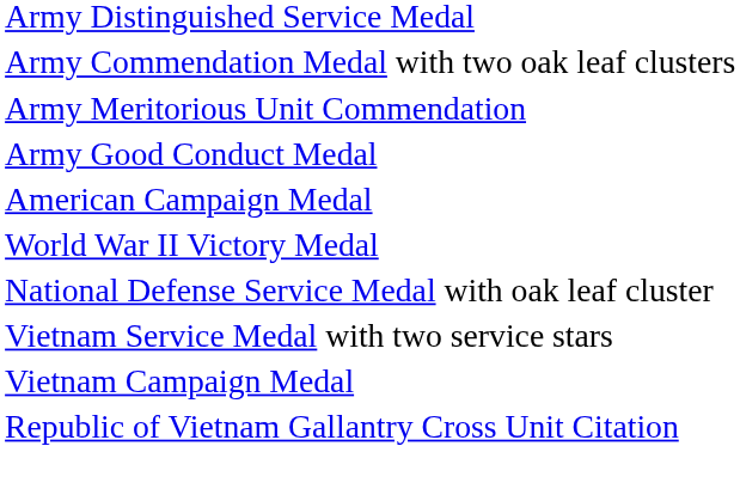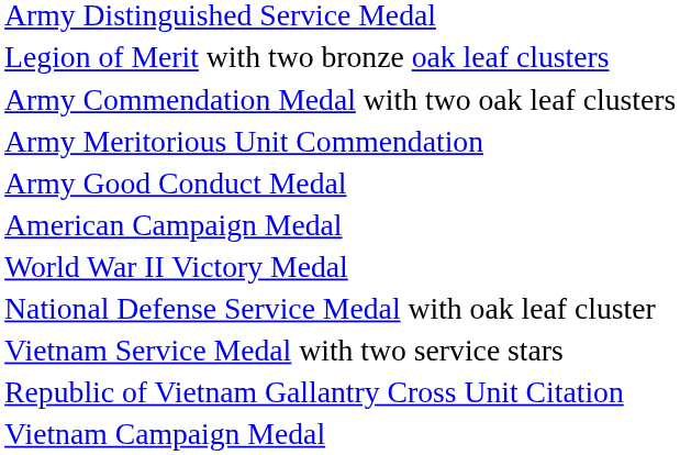+ row: Legion of Merit with two bronze oak leaf clusters
rows swapped: Republic of Vietnam Gallantry Cross Unit Citation <-> Vietnam Campaign Medal
